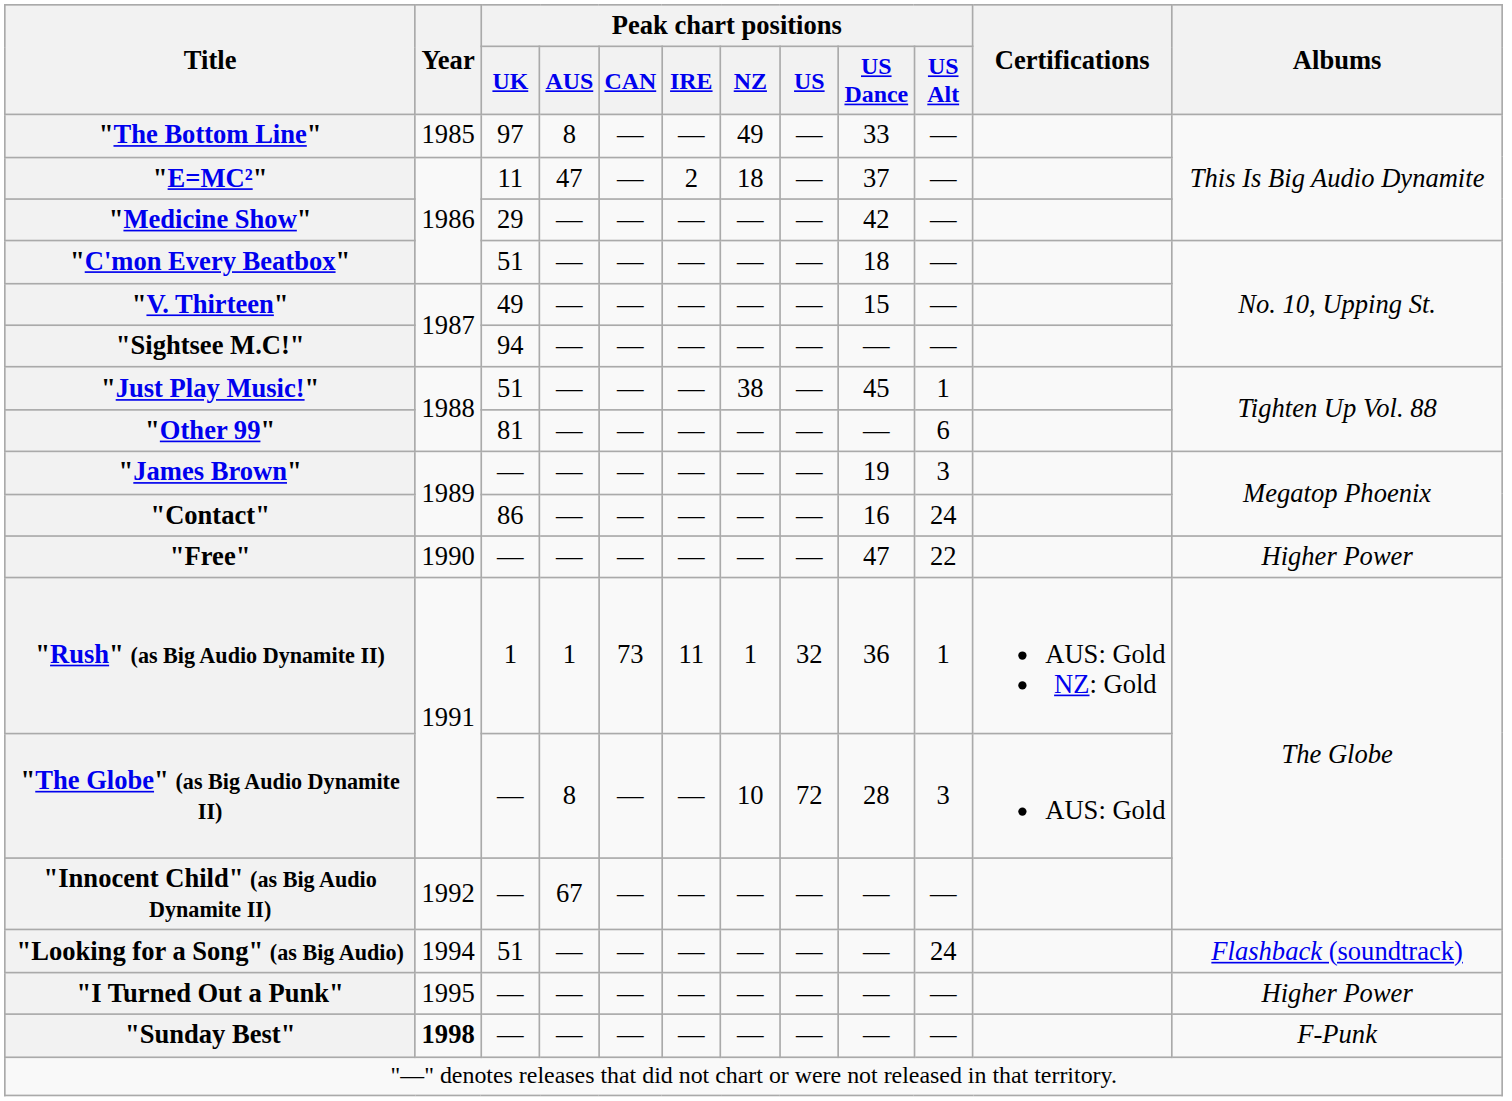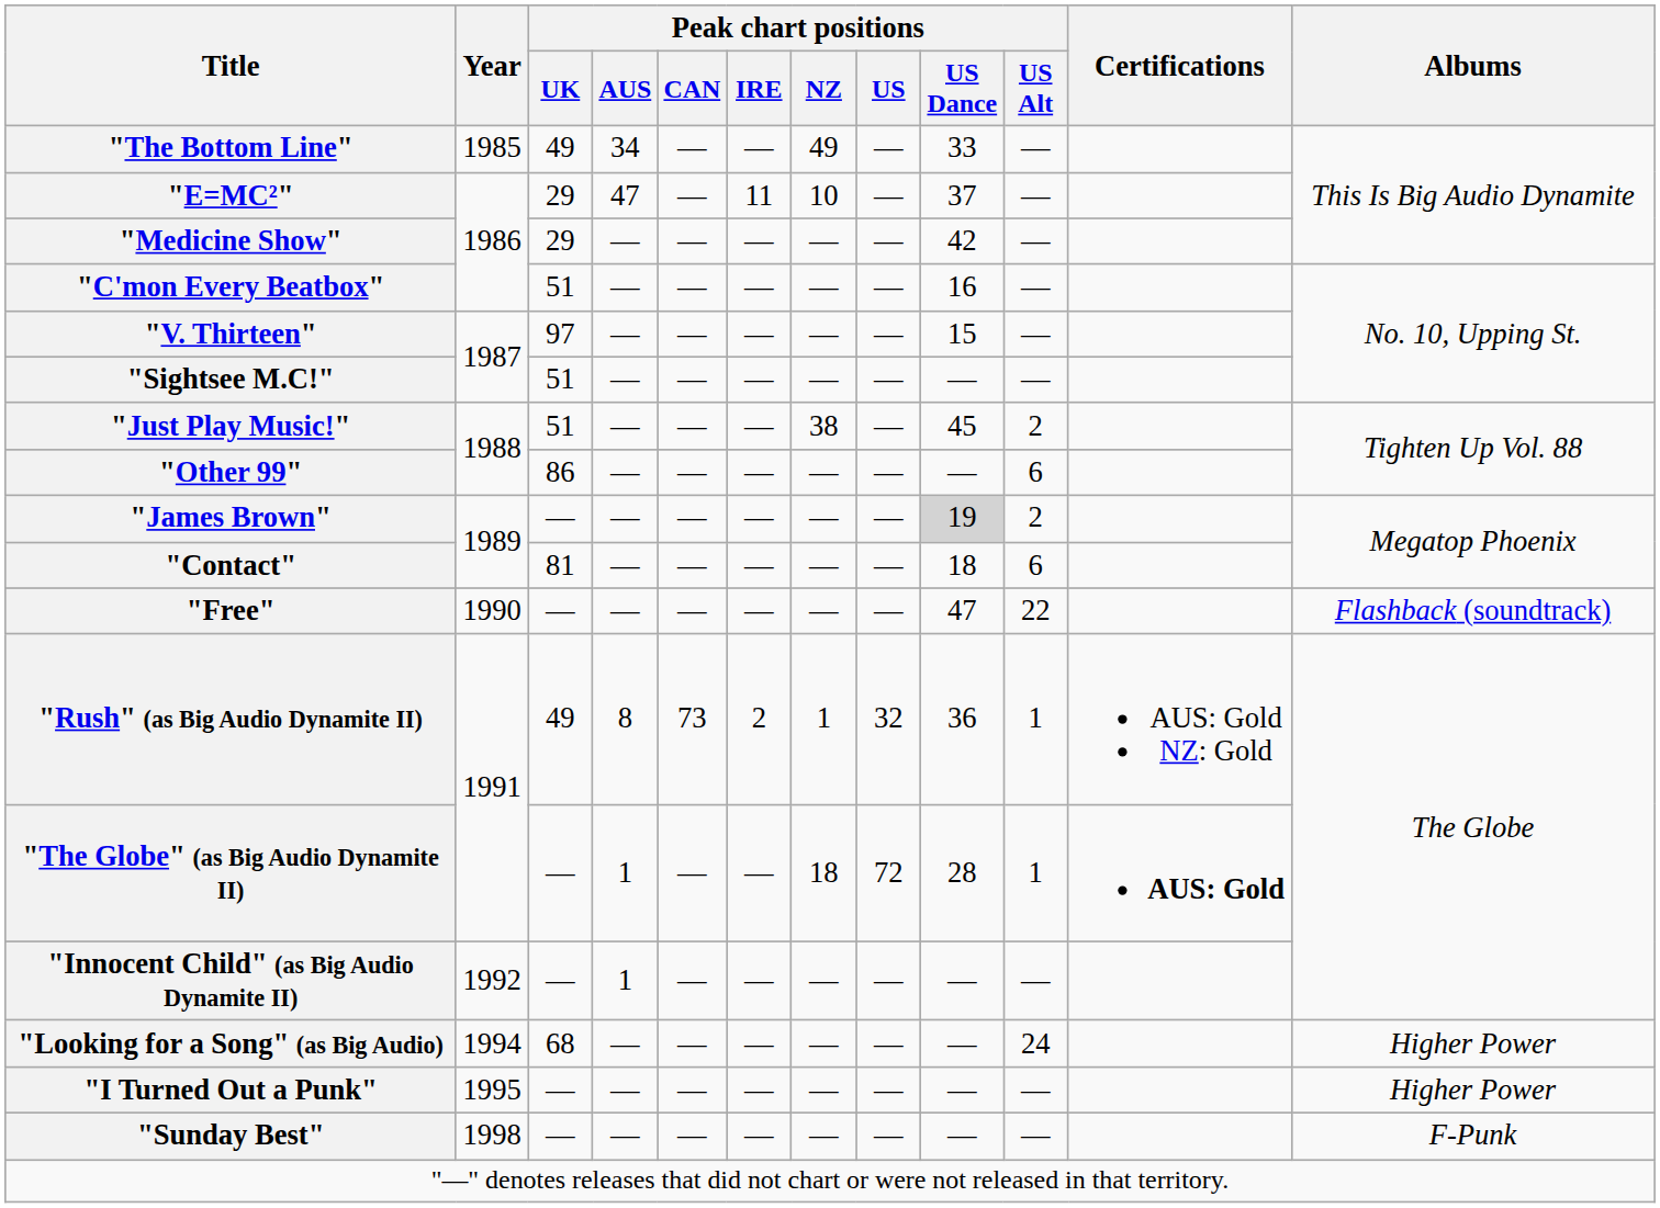"The Bottom Line" | Peak chart positions / UK: 97 -> 49
"The Bottom Line" | Peak chart positions / AUS: 8 -> 34
"E=MC²" | Peak chart positions / UK: 11 -> 29
"E=MC²" | Peak chart positions / IRE: 2 -> 11
"E=MC²" | Peak chart positions / NZ: 18 -> 10
"C'mon Every Beatbox" | Peak chart positions / US Dance: 18 -> 16
"V. Thirteen" | Peak chart positions / UK: 49 -> 97
"Sightsee M.C!" | Peak chart positions / UK: 94 -> 51
"Just Play Music!" | Peak chart positions / US Alt: 1 -> 2
"Other 99" | Peak chart positions / UK: 81 -> 86
"James Brown" | Peak chart positions / US Dance: no background -> lightgrey background
"James Brown" | Peak chart positions / US Alt: 3 -> 2
"Contact" | Peak chart positions / UK: 86 -> 81
"Contact" | Peak chart positions / US Dance: 16 -> 18
"Contact" | Peak chart positions / US Alt: 24 -> 6
"Free" | Albums: Higher Power -> Flashback (soundtrack)
"Rush" (as Big Audio Dynamite II) | Peak chart positions / UK: 1 -> 49
"Rush" (as Big Audio Dynamite II) | Peak chart positions / AUS: 1 -> 8
"Rush" (as Big Audio Dynamite II) | Peak chart positions / IRE: 11 -> 2
"The Globe" (as Big Audio Dynamite II) | Peak chart positions / AUS: 8 -> 1
"The Globe" (as Big Audio Dynamite II) | Peak chart positions / NZ: 10 -> 18
"The Globe" (as Big Audio Dynamite II) | Peak chart positions / US Alt: 3 -> 1
"The Globe" (as Big Audio Dynamite II) | Certifications: normal -> bold
"Innocent Child" (as Big Audio Dynamite II) | Peak chart positions / AUS: 67 -> 1
"Looking for a Song" (as Big Audio) | Peak chart positions / UK: 51 -> 68
"Looking for a Song" (as Big Audio) | Albums: Flashback (soundtrack) -> Higher Power
"Sunday Best" | Year: bold -> normal
